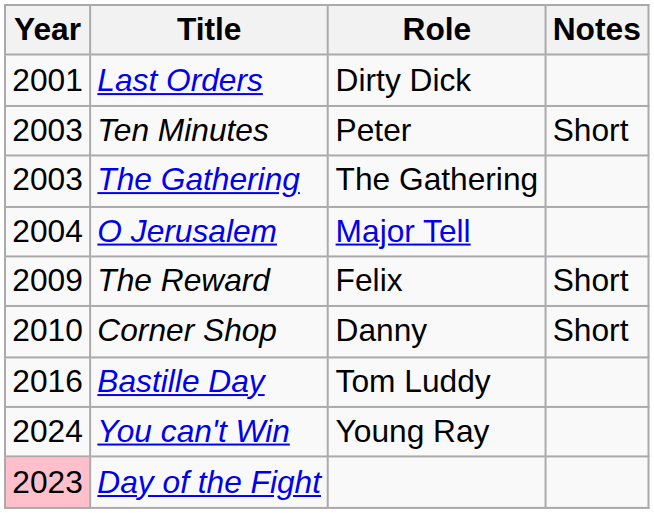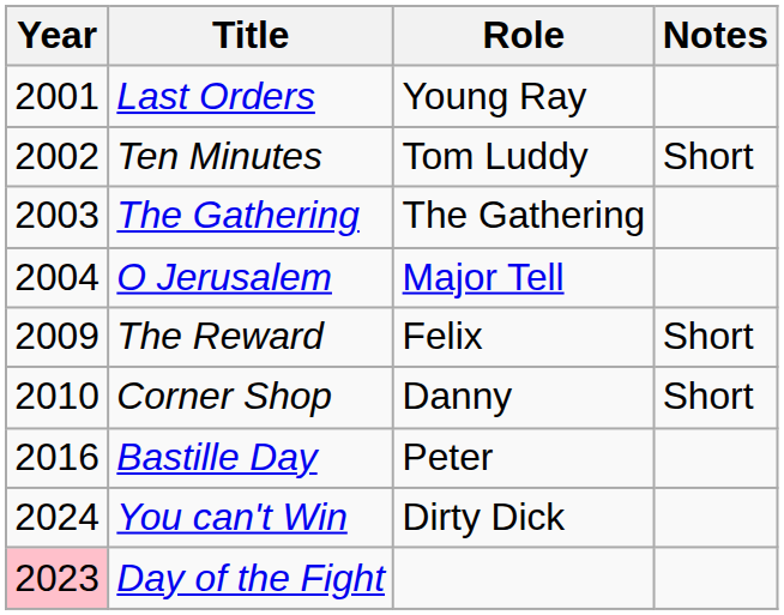Last Orders | Role: Dirty Dick -> Young Ray
Ten Minutes | Year: 2003 -> 2002
Ten Minutes | Role: Peter -> Tom Luddy
Bastille Day | Role: Tom Luddy -> Peter
You can't Win | Role: Young Ray -> Dirty Dick
